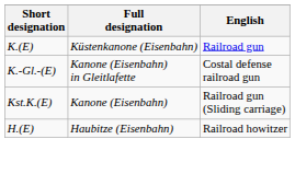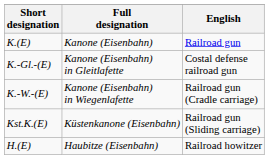K.(E) | Full designation: Küstenkanone (Eisenbahn) -> Kanone (Eisenbahn)
+ row: K.-W.-(E) | Kanone (Eisenbahn) in Wiegenlafette | Railroad gun (Cradle carriage)
Kst.K.(E) | Full designation: Kanone (Eisenbahn) -> Küstenkanone (Eisenbahn)
